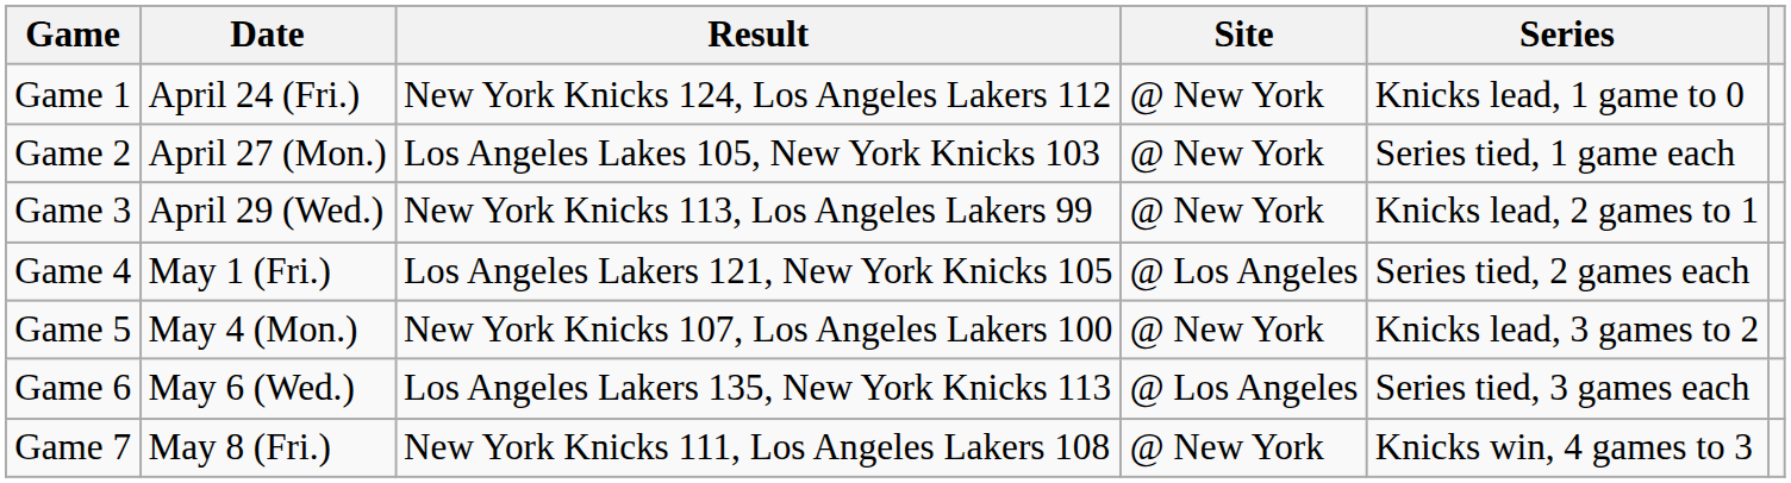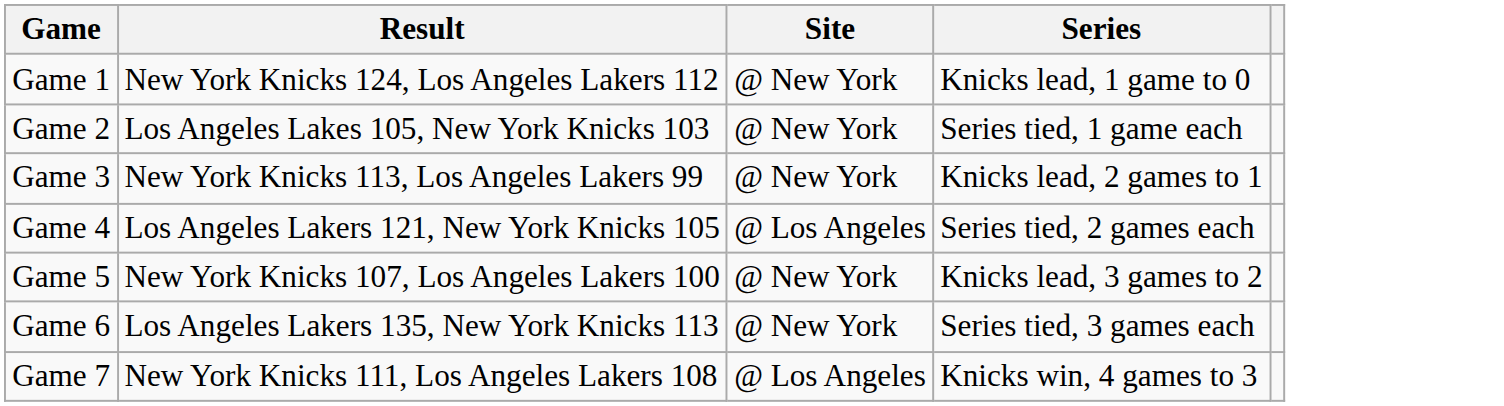- column: Date | April 24 (Fri.) | April 27 (Mon.) | April 29 (Wed.) | May 1 (Fri.) | May 4 (Mon.) | May 6 (Wed.) | May 8 (Fri.)
Game 6 | Site: @ Los Angeles -> @ New York
Game 7 | Site: @ New York -> @ Los Angeles
